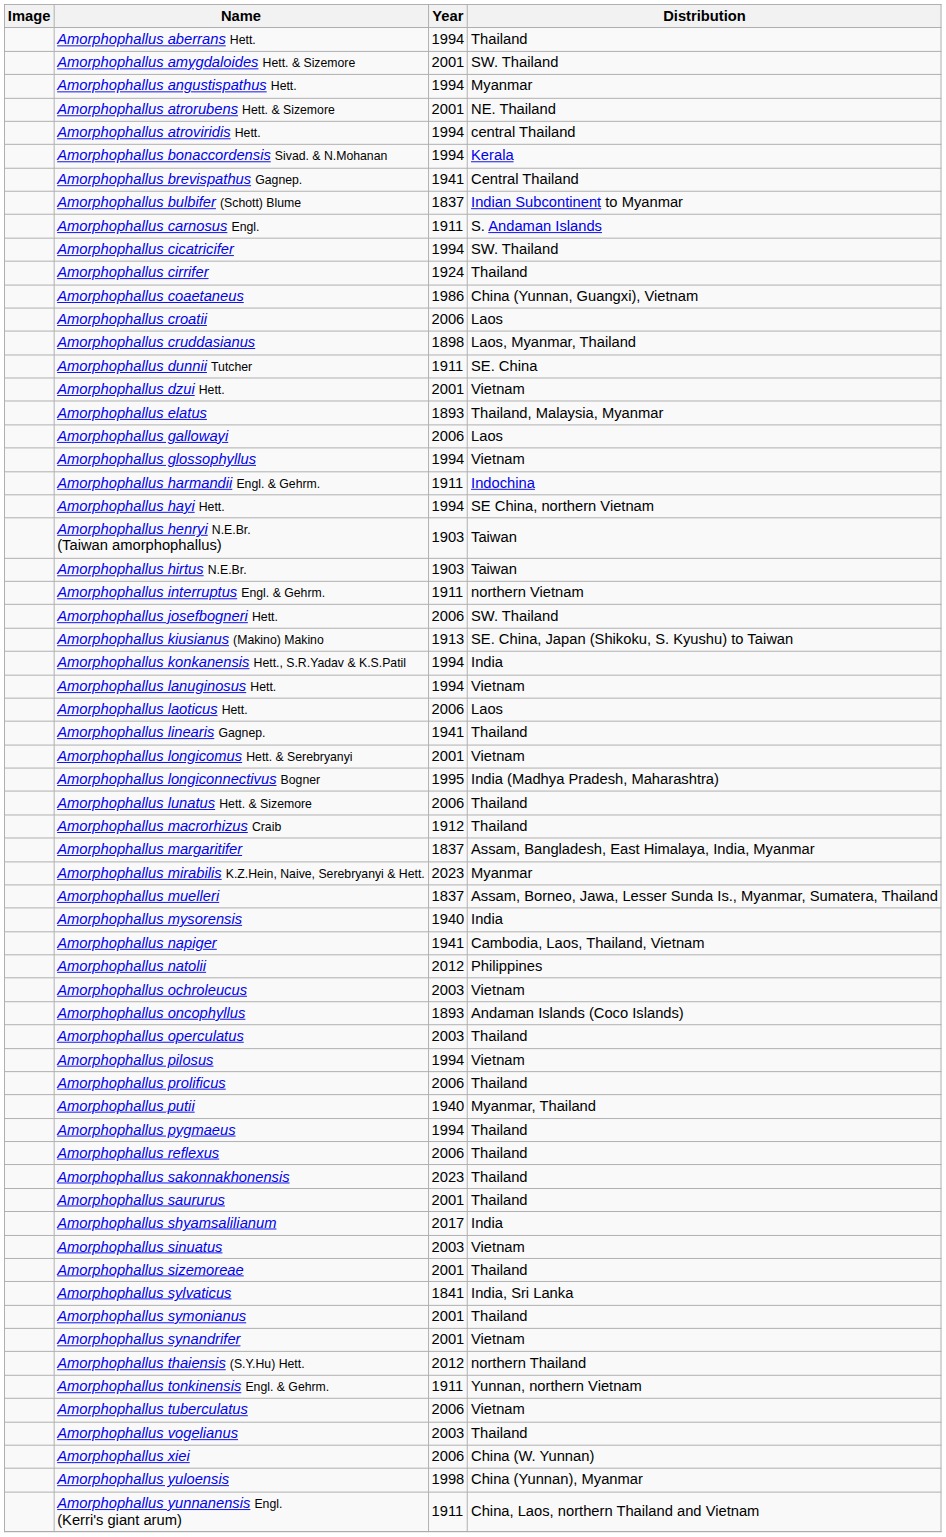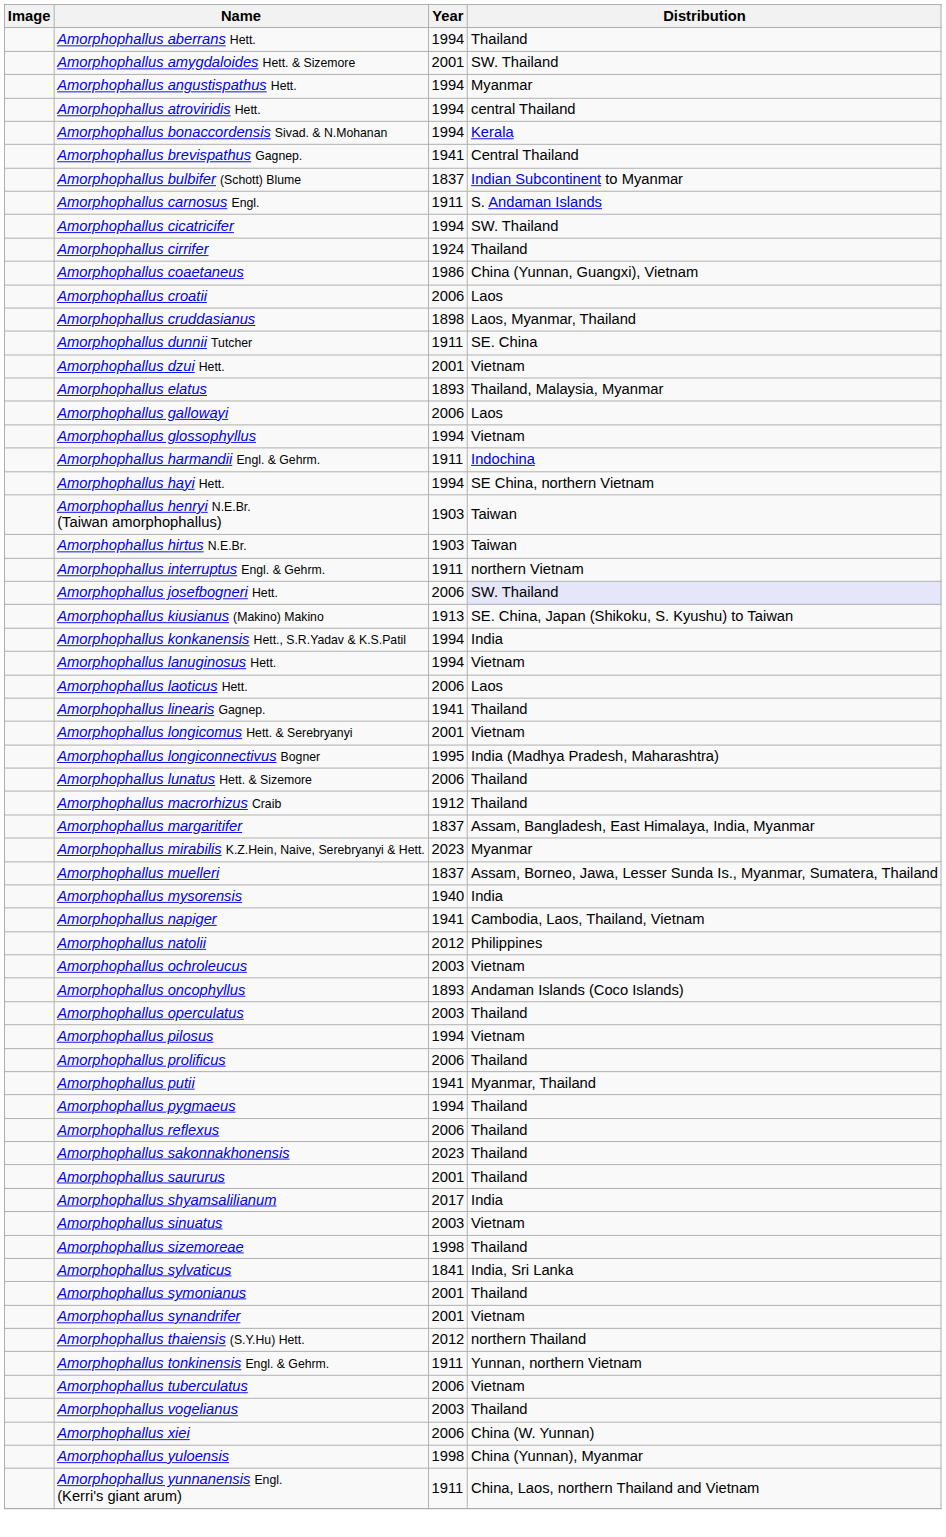- row: Amorphophallus atrorubens Hett. & Sizemore | 2001 | NE. Thailand
Amorphophallus josefbogneri Hett. | Distribution: no background -> lavender background
Amorphophallus putii | Year: 1940 -> 1941
Amorphophallus sizemoreae | Year: 2001 -> 1998
